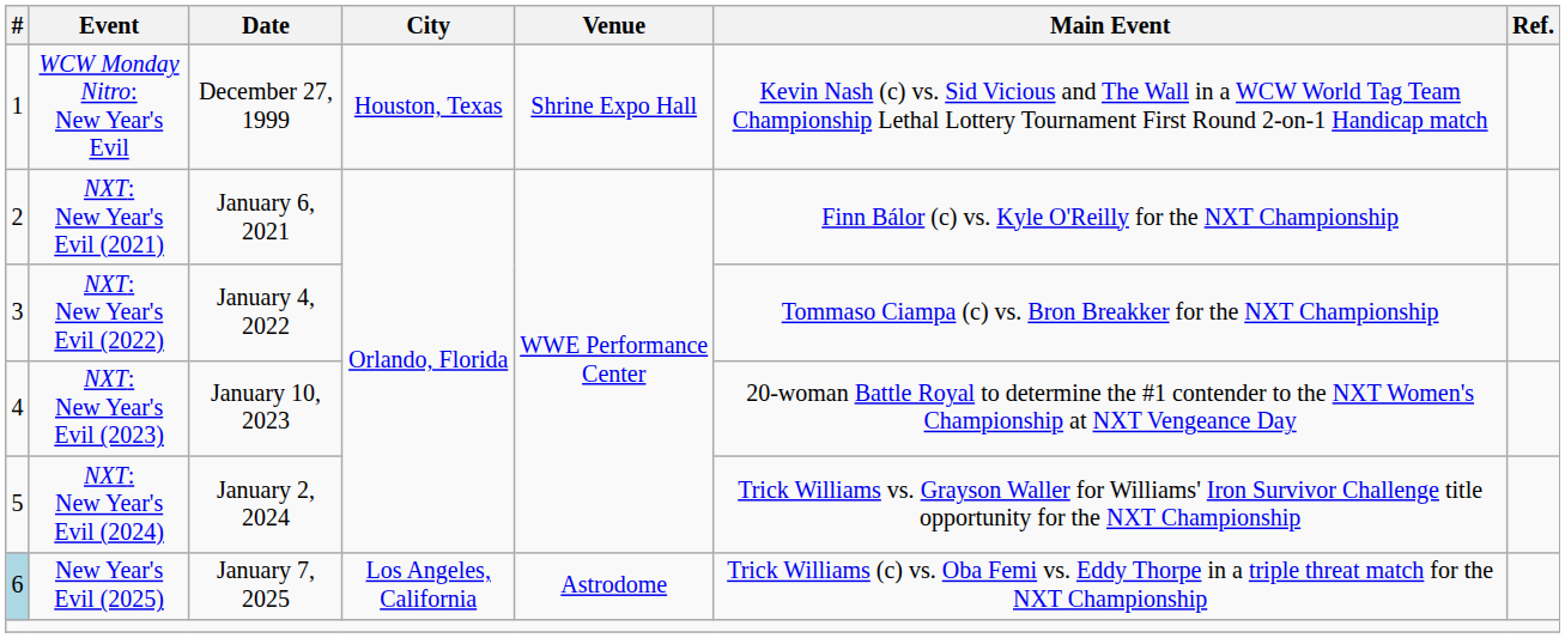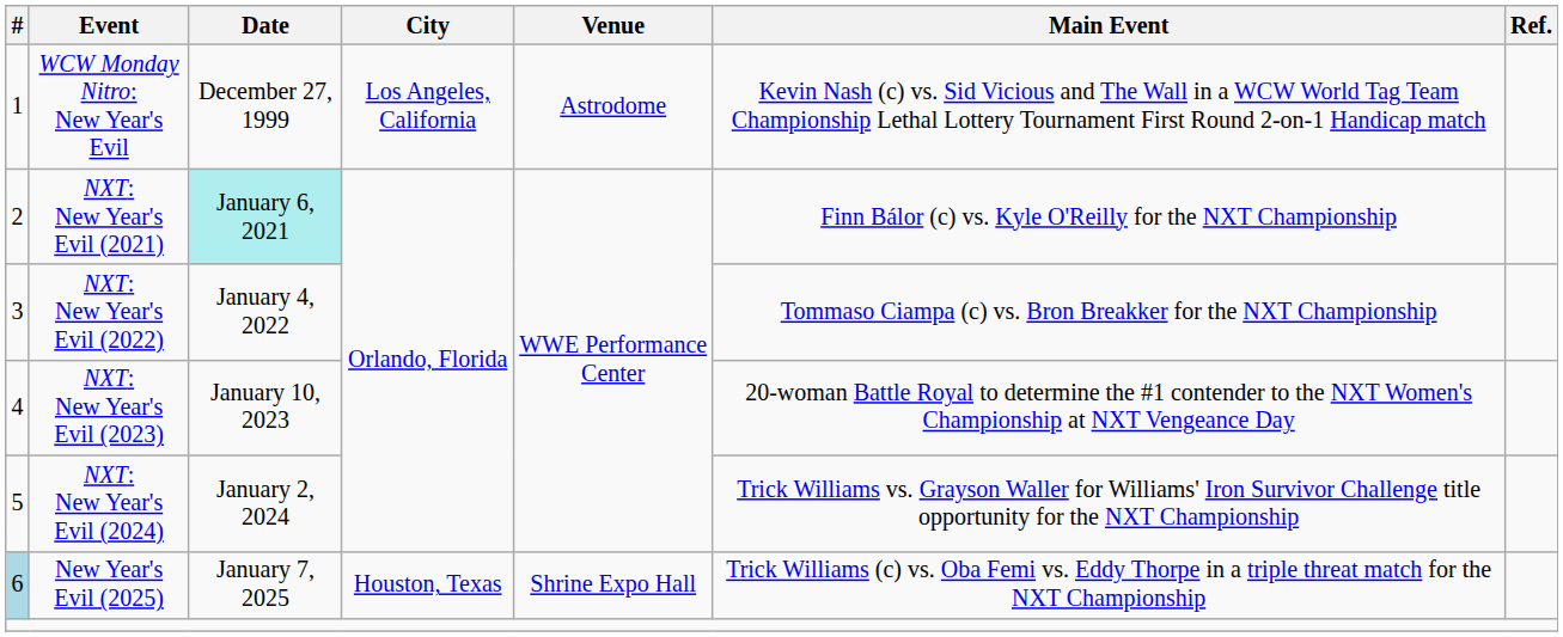WCW Monday Nitro: New Year's Evil | City: Houston, Texas -> Los Angeles, California
WCW Monday Nitro: New Year's Evil | Venue: Shrine Expo Hall -> Astrodome
NXT: New Year's Evil (2021) | Date: no background -> paleturquoise background
New Year's Evil (2025) | City: Los Angeles, California -> Houston, Texas
New Year's Evil (2025) | Venue: Astrodome -> Shrine Expo Hall
